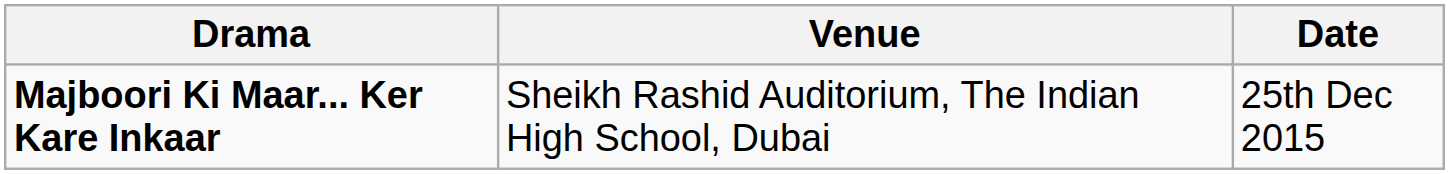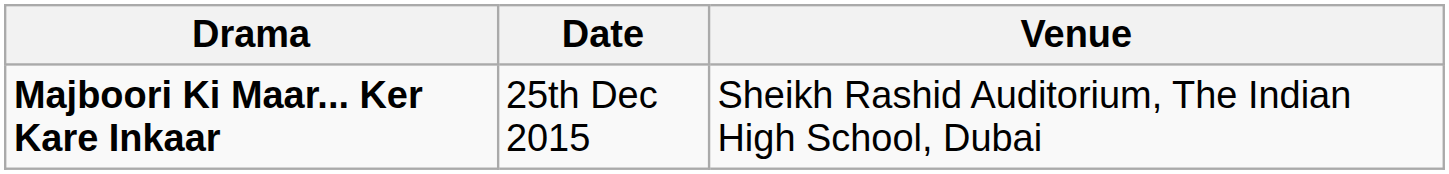columns swapped: Date <-> Venue
